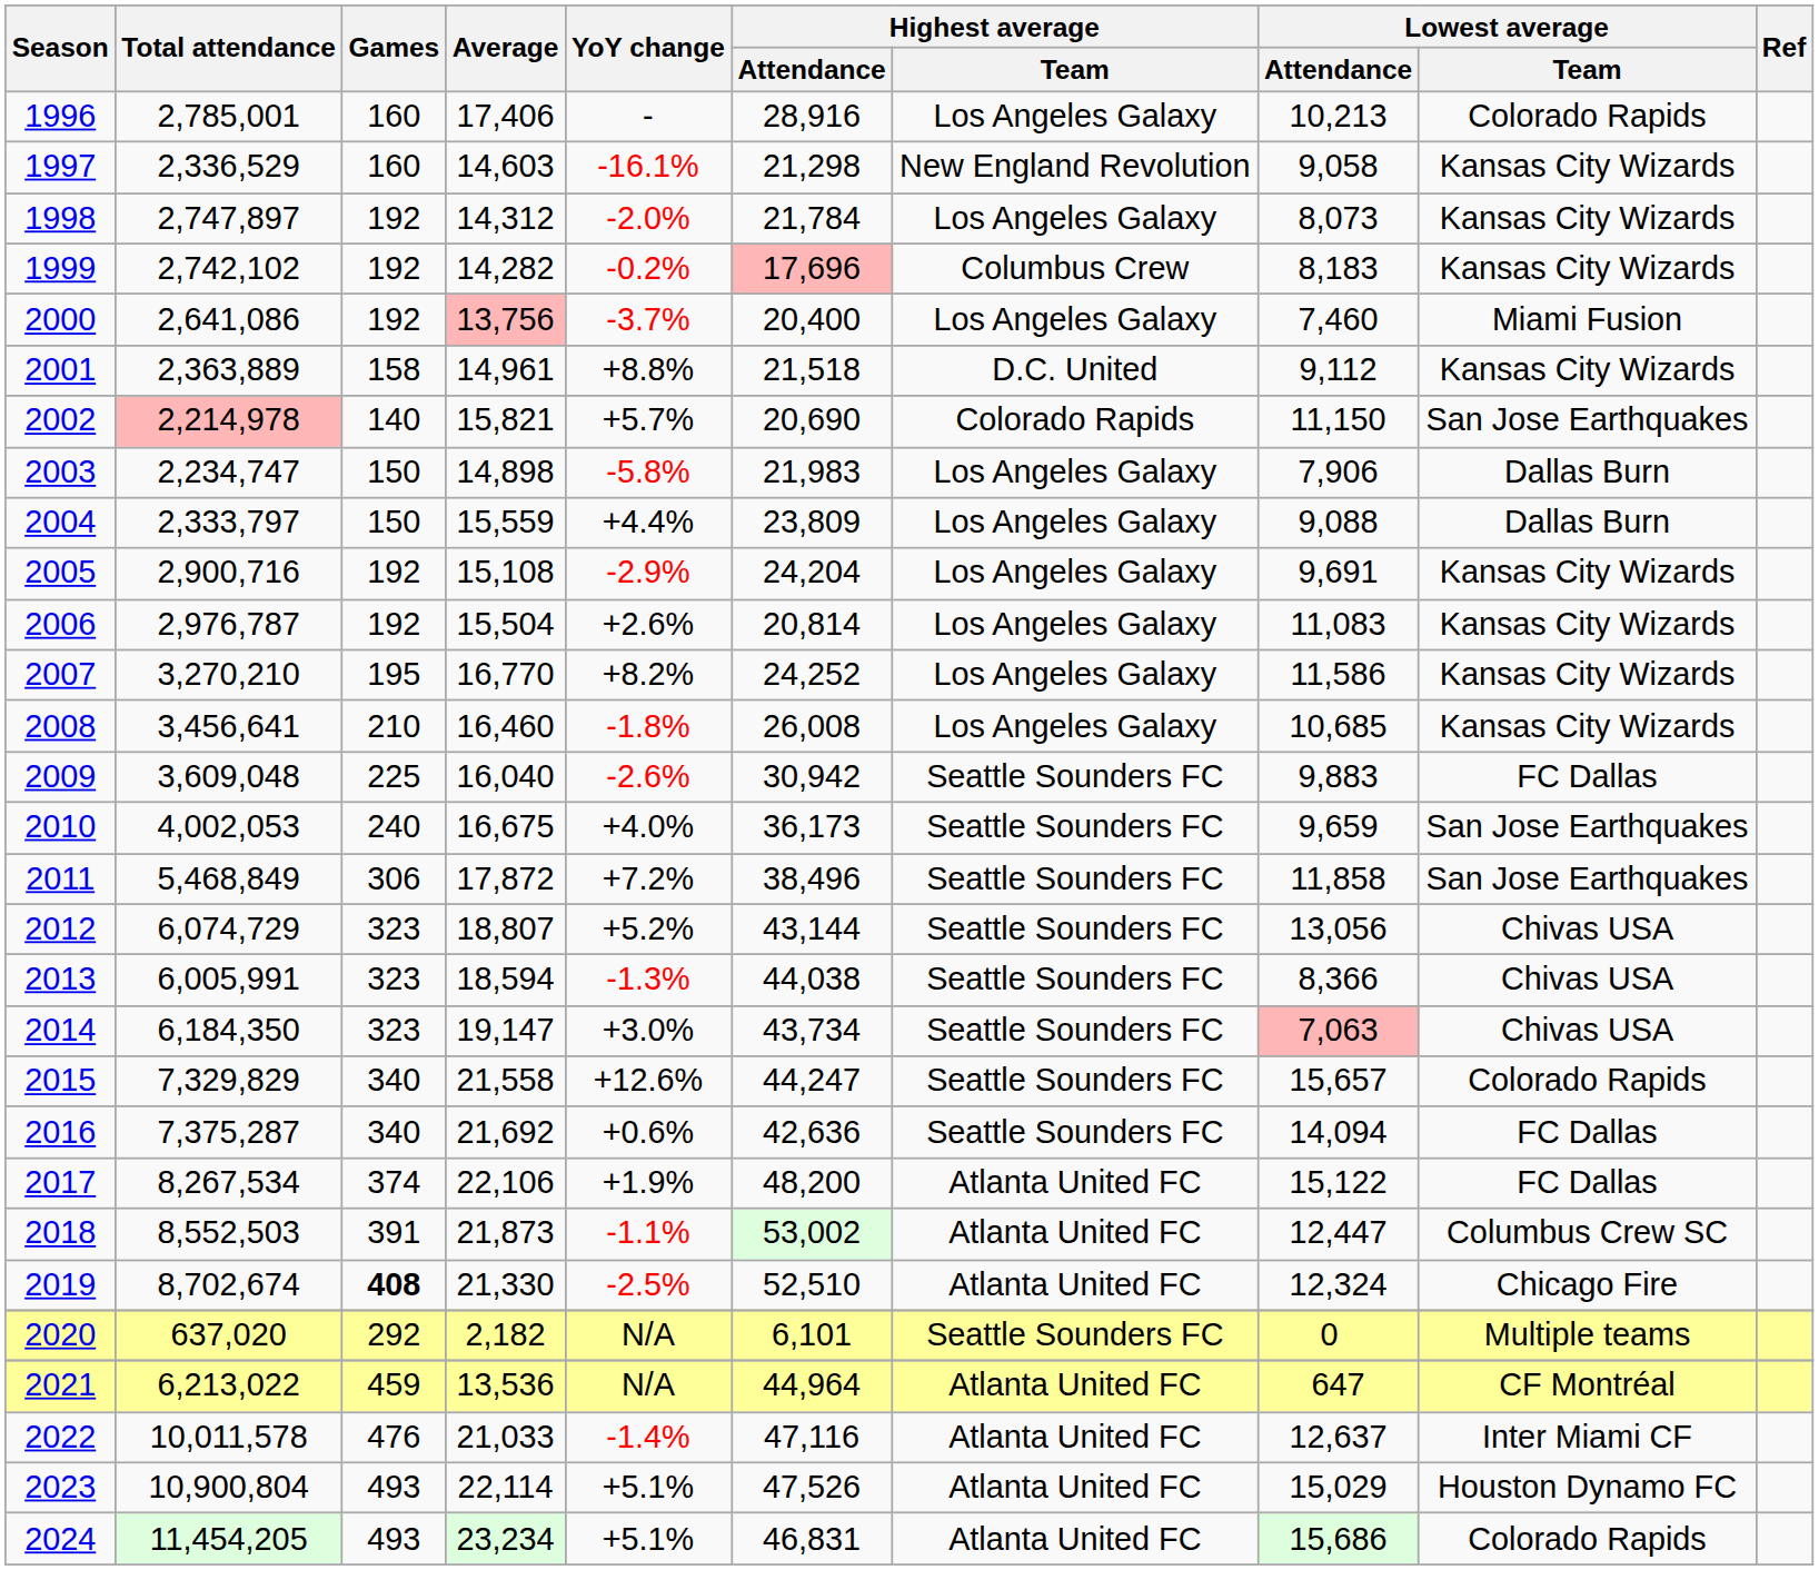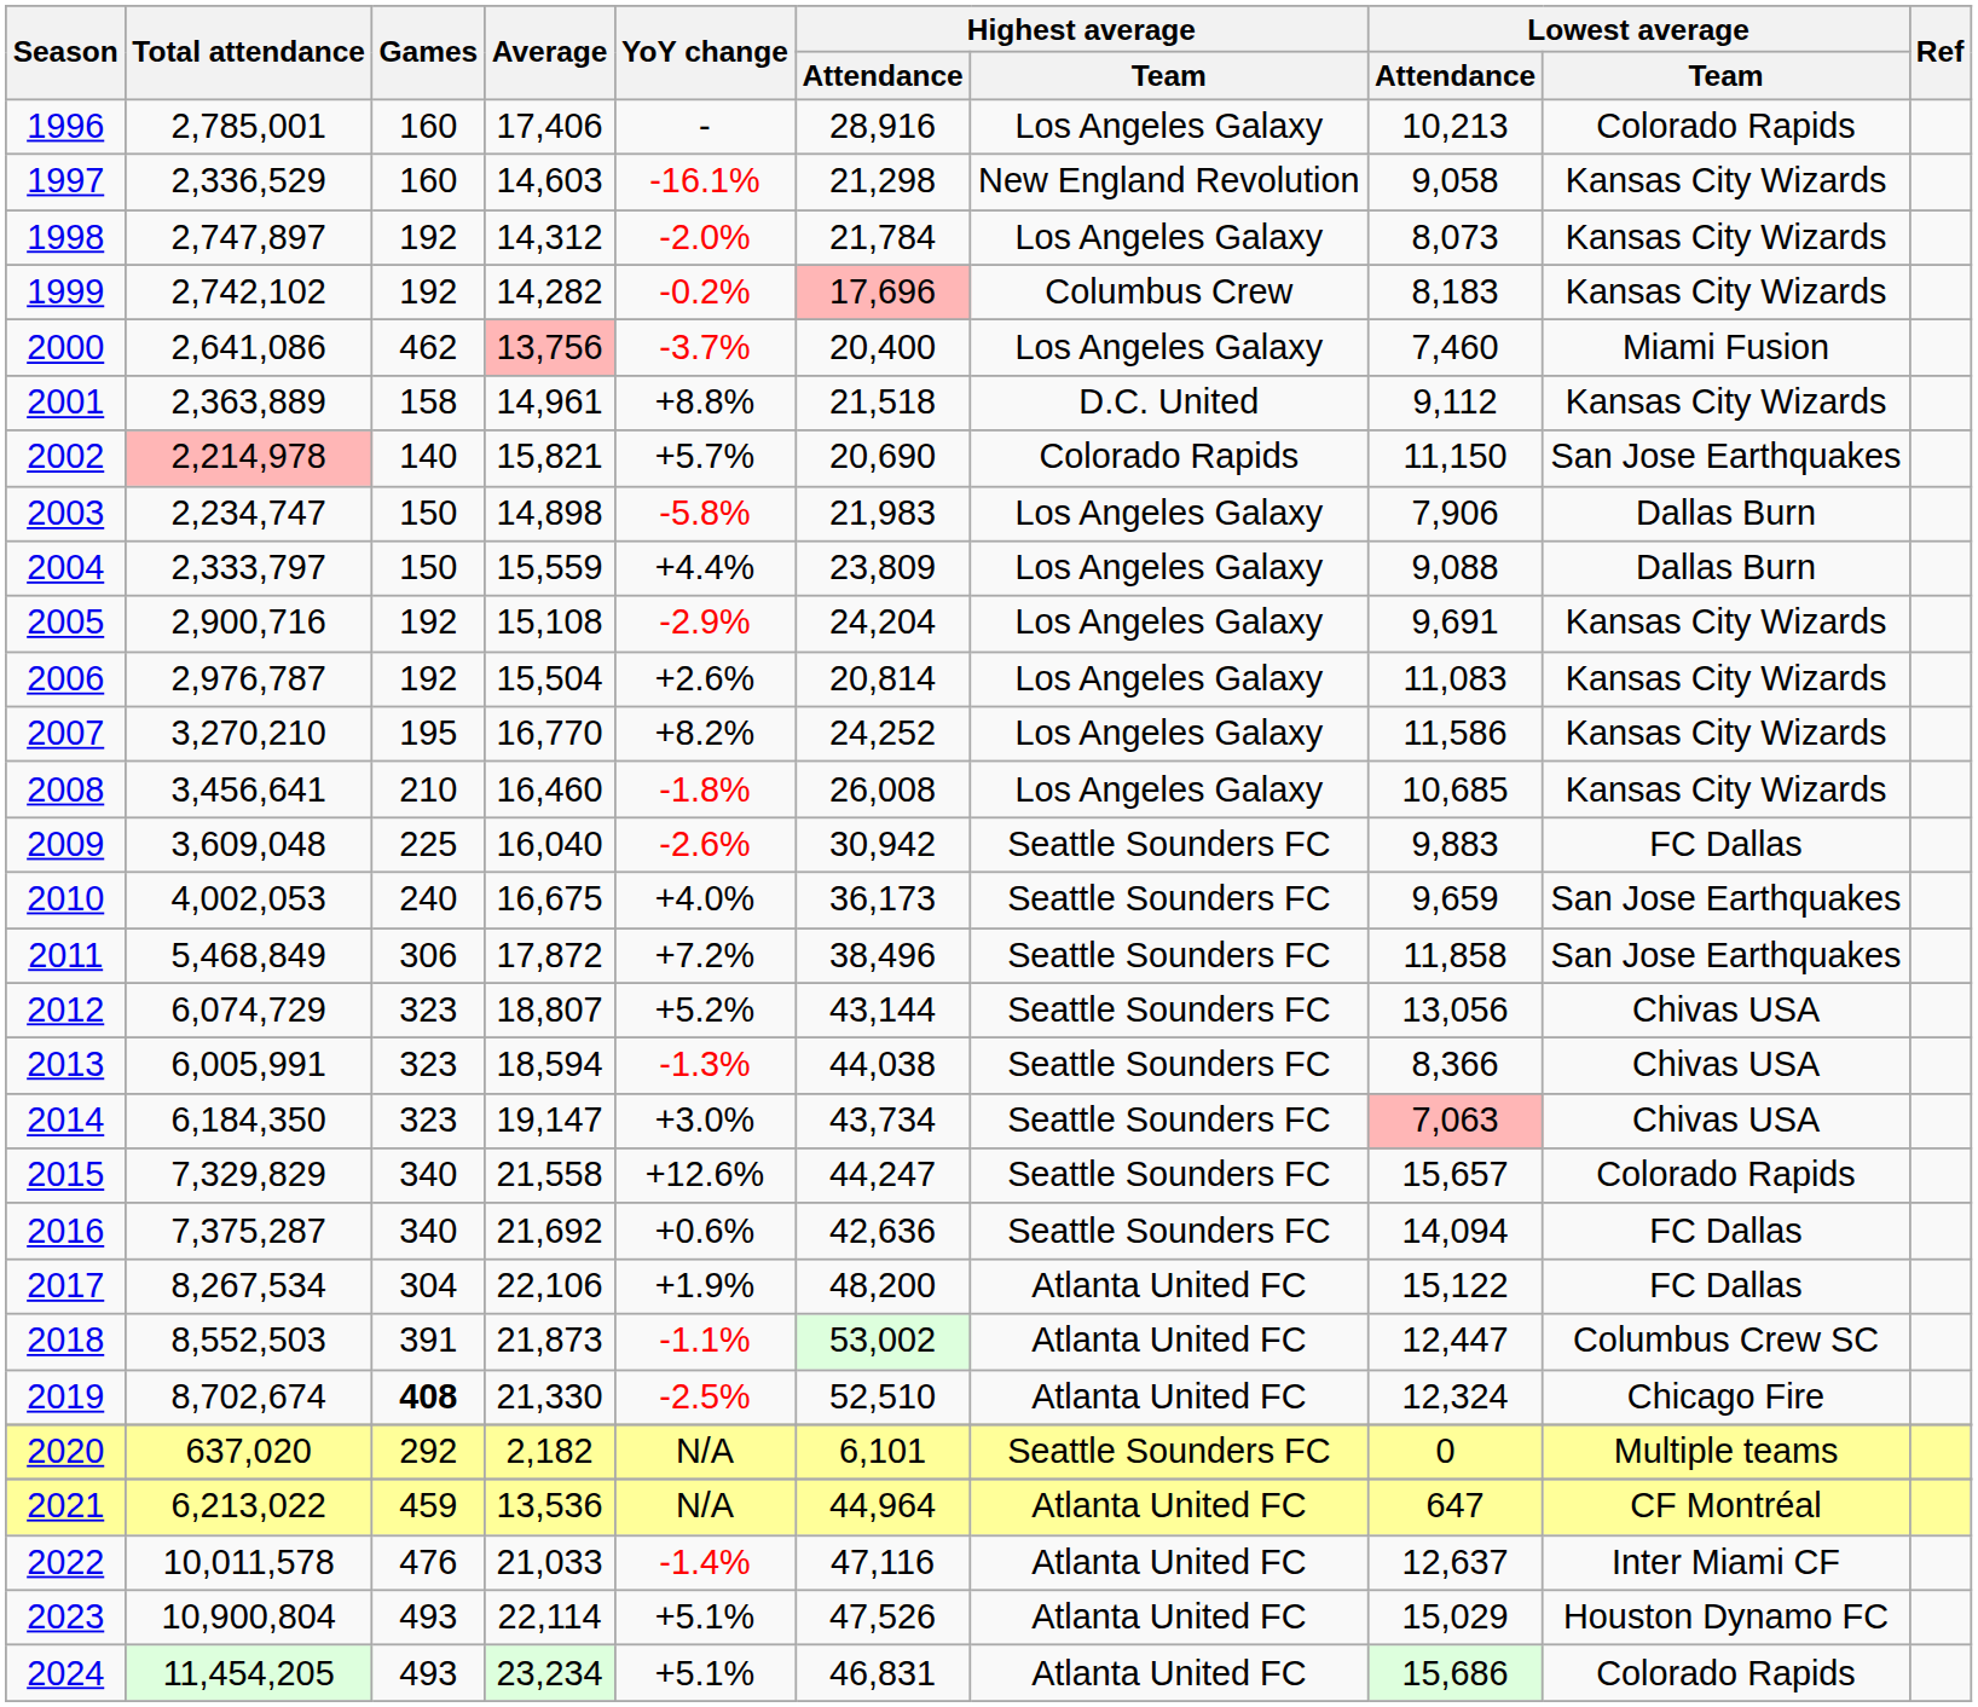2000 | Games: 192 -> 462
2017 | Games: 374 -> 304
